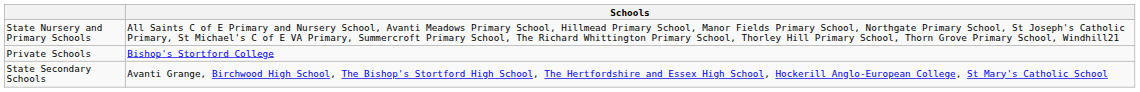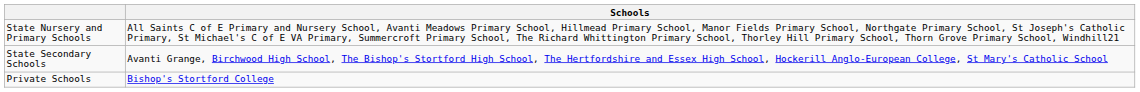rows swapped: State Secondary Schools <-> Private Schools
